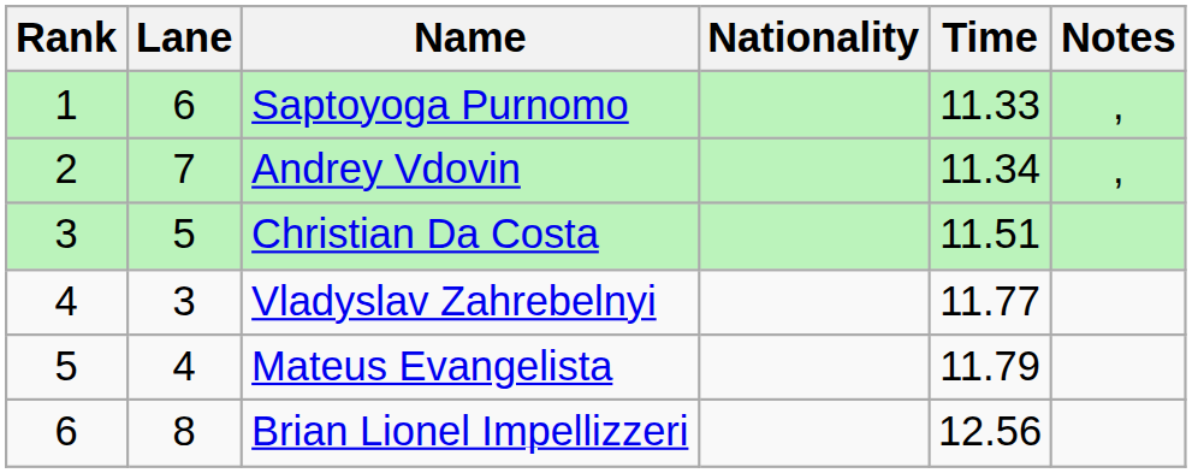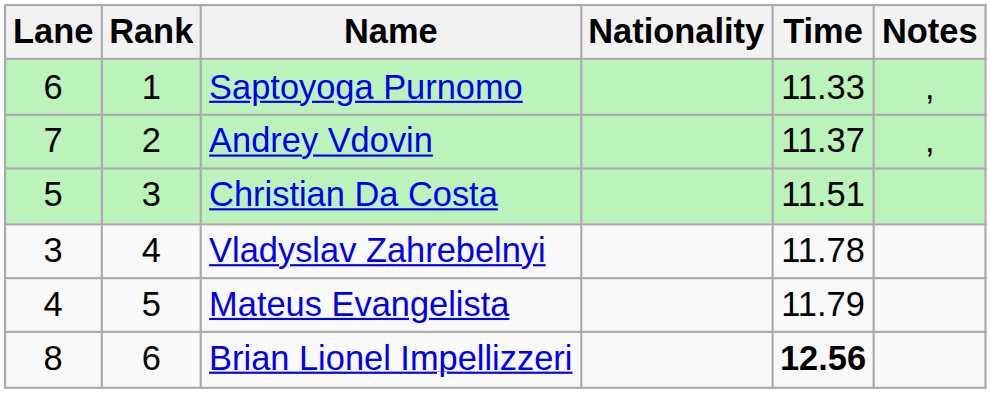columns swapped: Rank <-> Lane
Andrey Vdovin | Time: 11.34 -> 11.37
Vladyslav Zahrebelnyi | Time: 11.77 -> 11.78
Brian Lionel Impellizzeri | Time: normal -> bold
